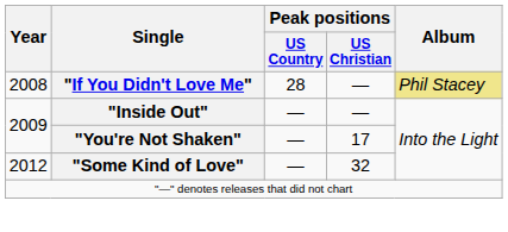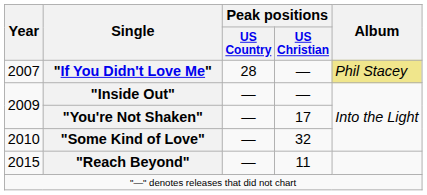"If You Didn't Love Me" | Year: 2008 -> 2007
"Some Kind of Love" | Year: 2012 -> 2010
+ row: 2015 | "Reach Beyond" | — | 11
